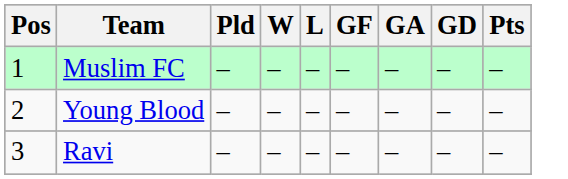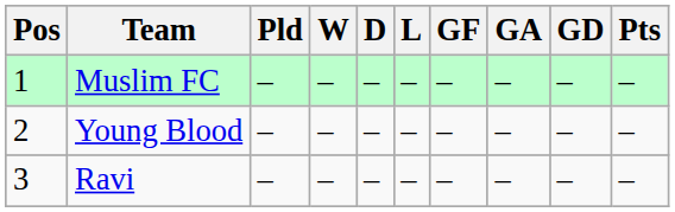+ column: D | – | – | –
